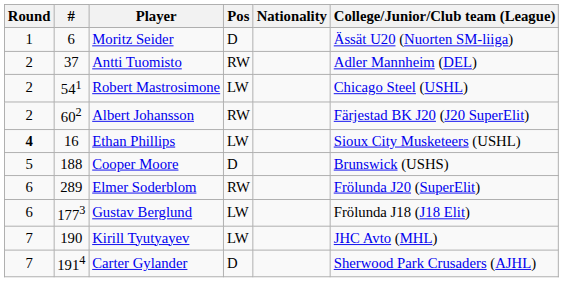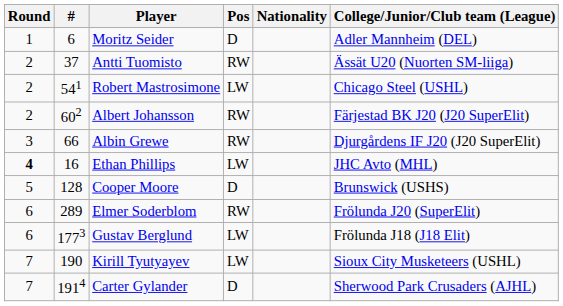Moritz Seider | College/Junior/Club team (League): Ässät U20 (Nuorten SM-liiga) -> Adler Mannheim (DEL)
Antti Tuomisto | College/Junior/Club team (League): Adler Mannheim (DEL) -> Ässät U20 (Nuorten SM-liiga)
+ row: 3 | 66 | Albin Grewe | RW | Djurgårdens IF J20 (J20 SuperElit)
Ethan Phillips | College/Junior/Club team (League): Sioux City Musketeers (USHL) -> JHC Avto (MHL)
Cooper Moore | #: 188 -> 128
Kirill Tyutyayev | College/Junior/Club team (League): JHC Avto (MHL) -> Sioux City Musketeers (USHL)
